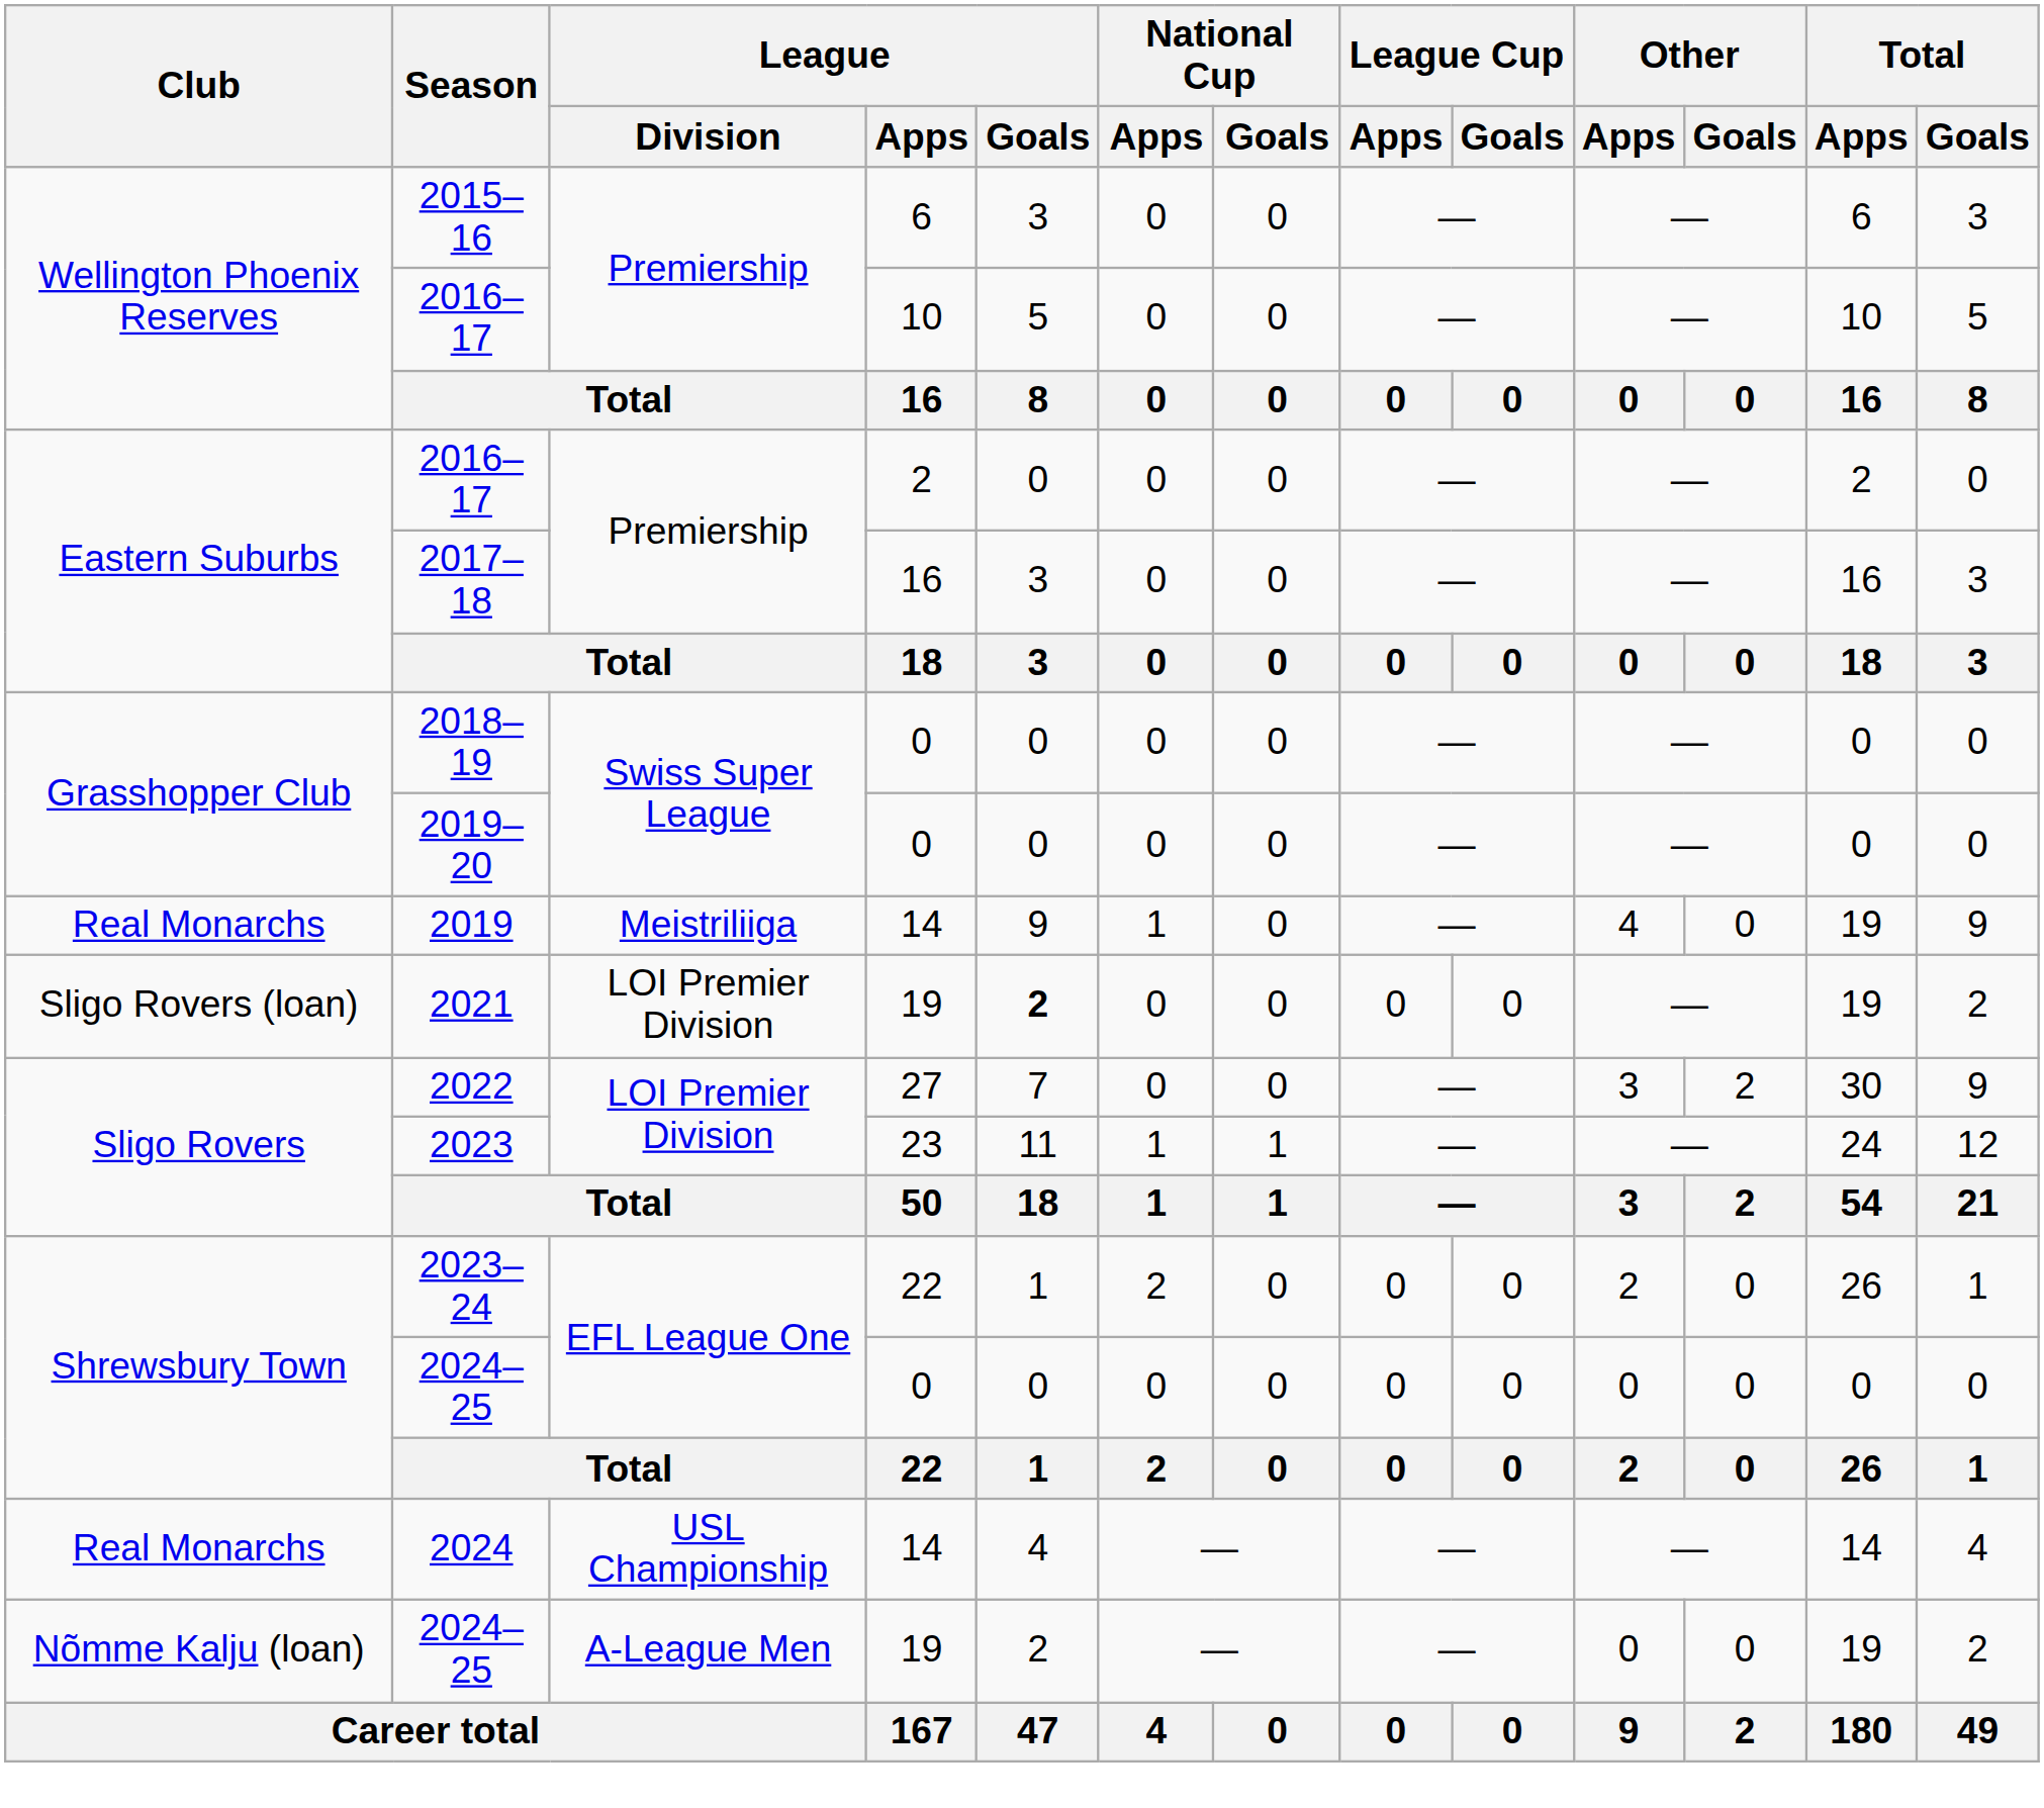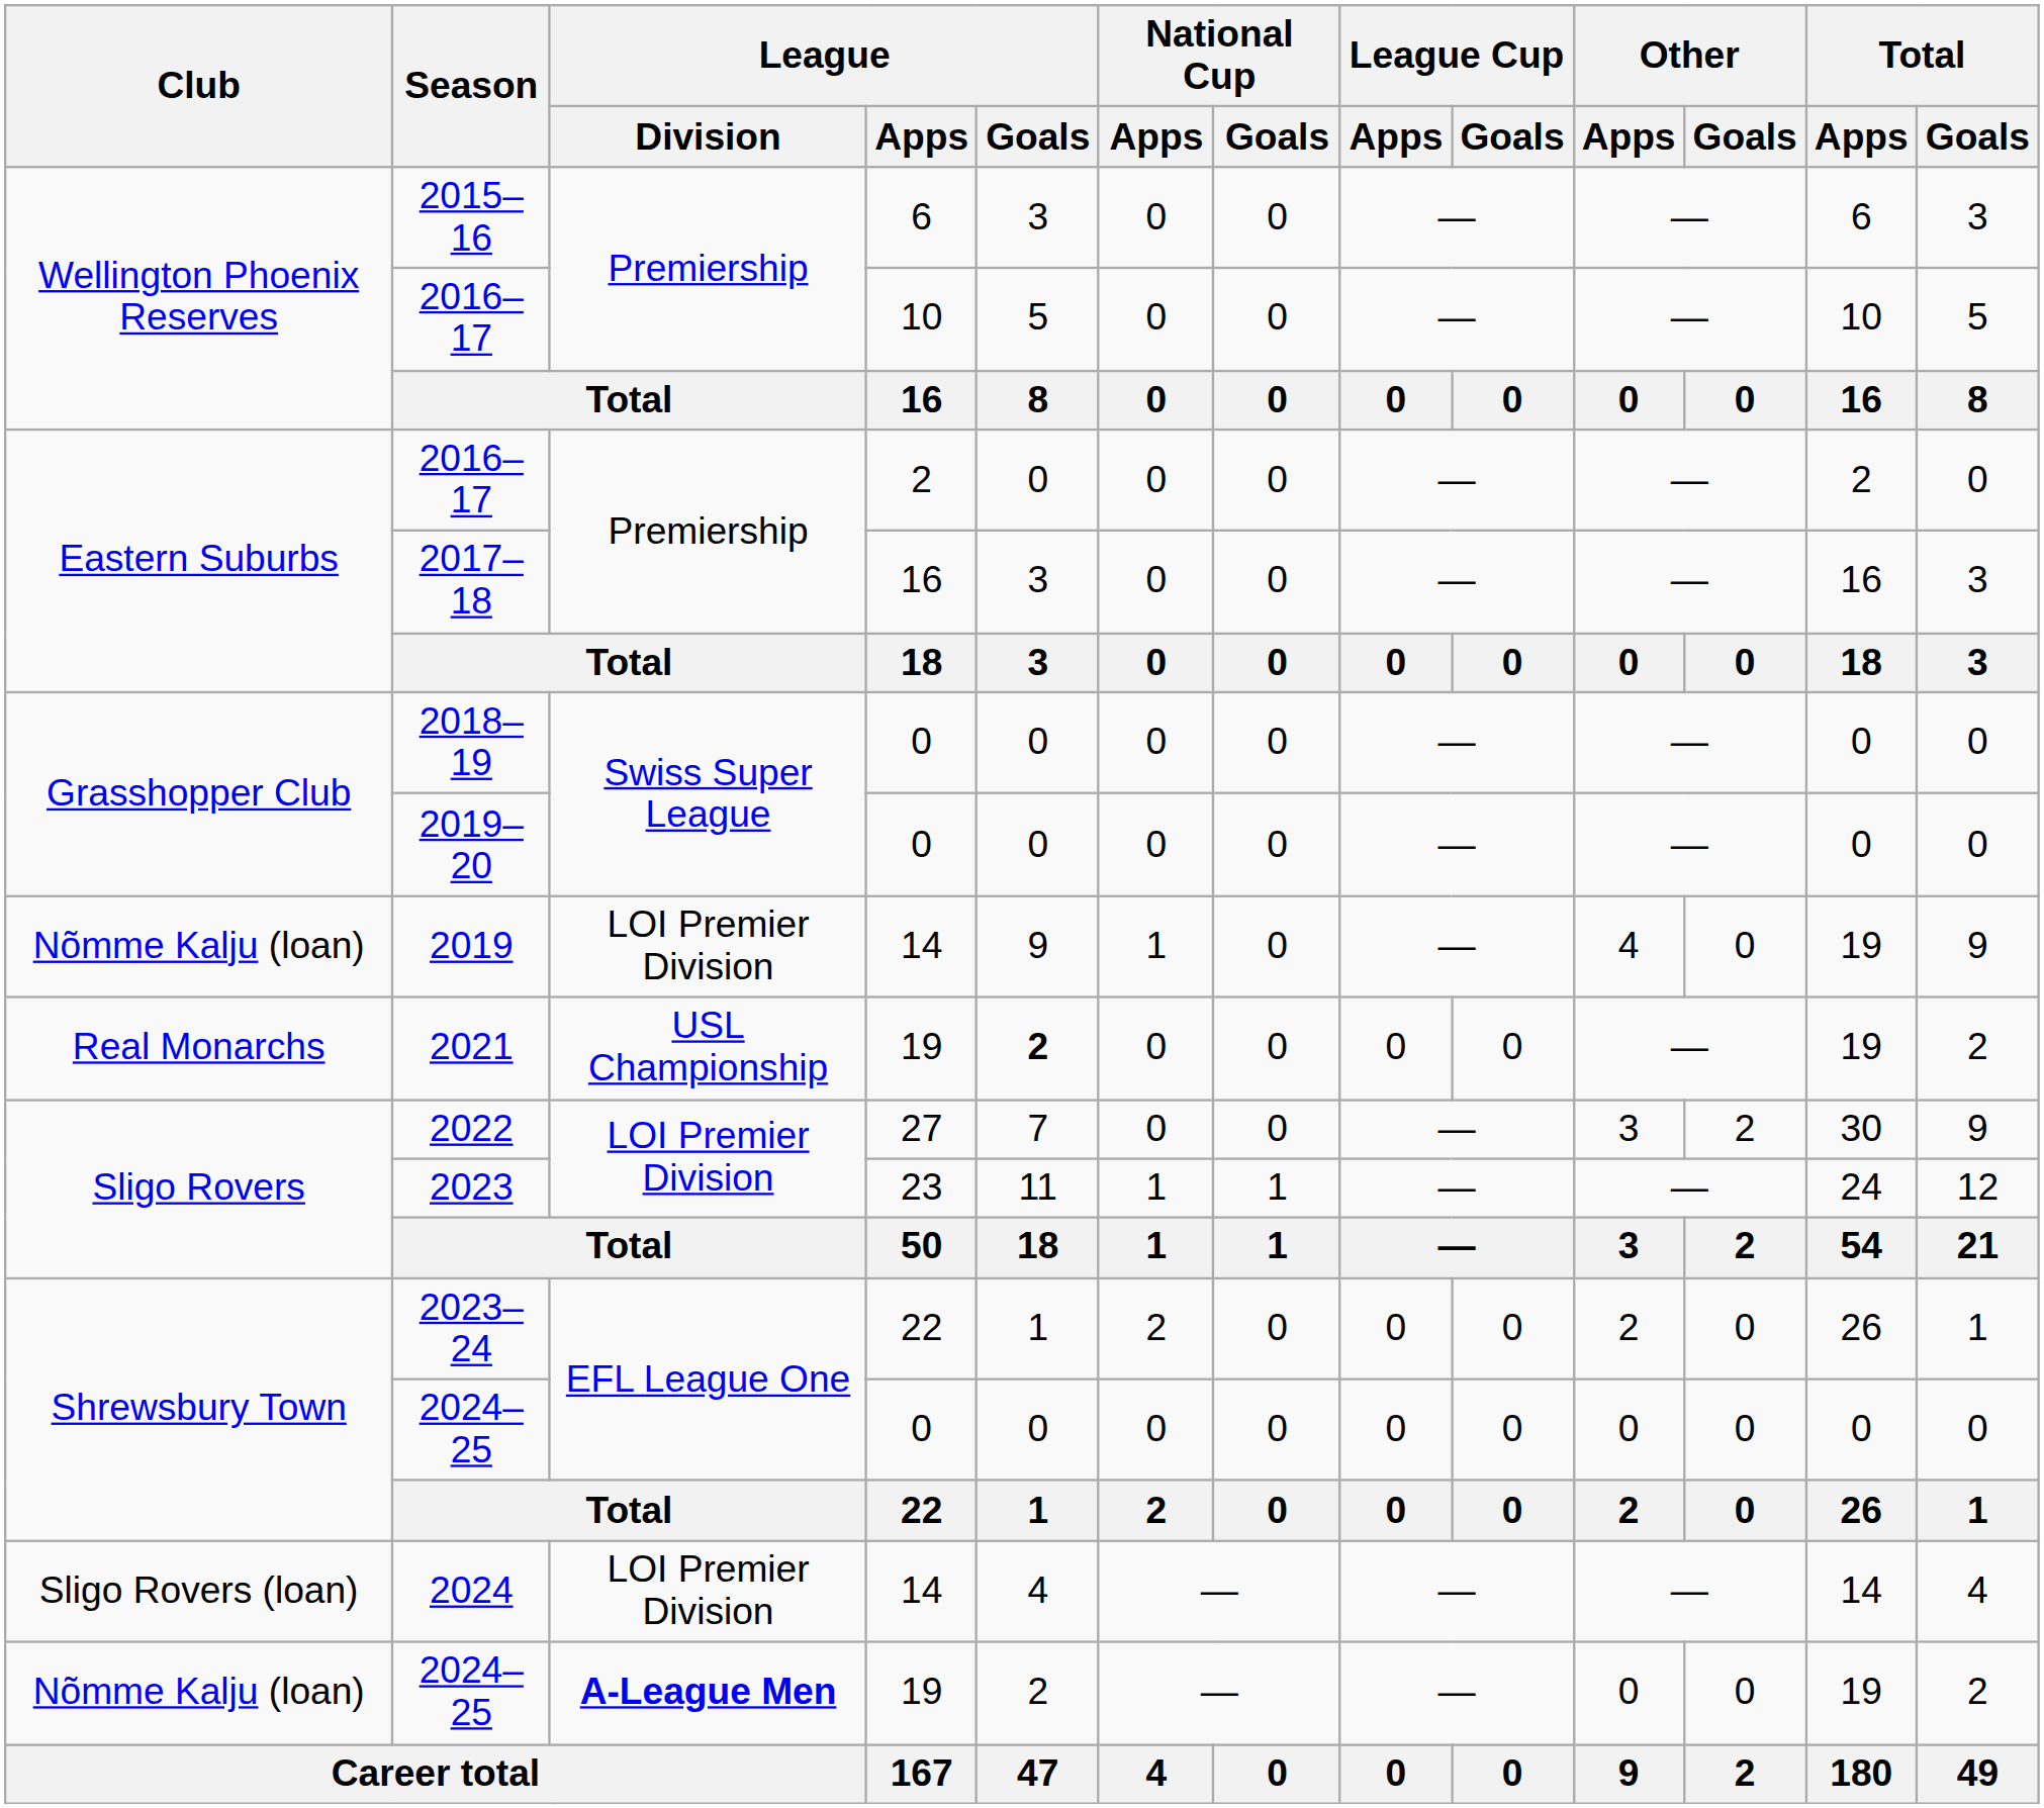2019 | Club: Real Monarchs -> Nõmme Kalju (loan)
2019 | League / Division: Meistriliiga -> LOI Premier Division
2021 | Club: Sligo Rovers (loan) -> Real Monarchs
2021 | League / Division: LOI Premier Division -> USL Championship
2024 | Club: Real Monarchs -> Sligo Rovers (loan)
2024 | League / Division: USL Championship -> LOI Premier Division
2024–25 / 19 | League / Division: normal -> bold
